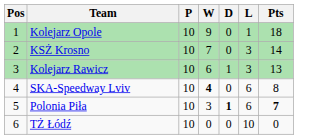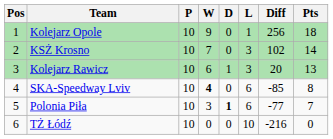+ column: Diff | 256 | 102 | 20 | -85 | -77 | -216
Polonia Piła | Pts: bold -> normal
